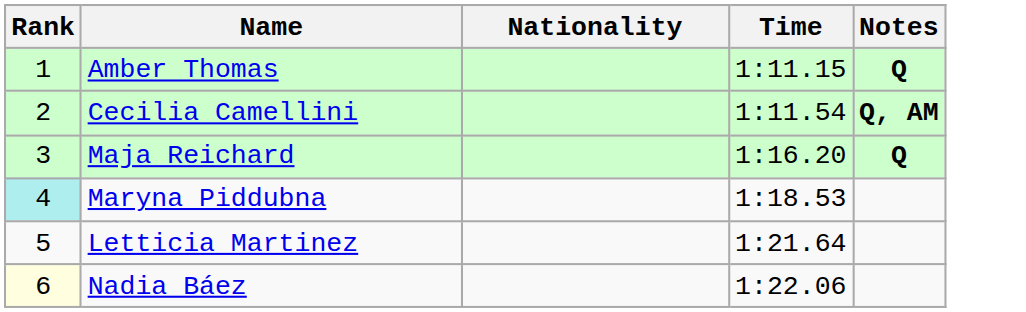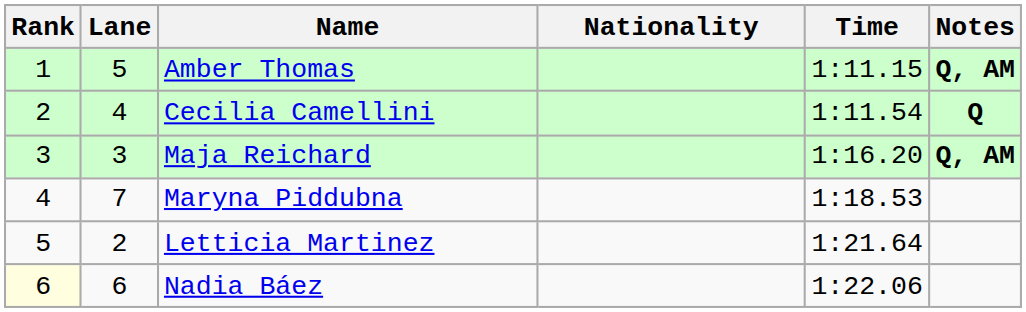+ column: Lane | 5 | 4 | 3 | 7 | 2 | 6
Amber Thomas | Notes: Q -> Q, AM
Cecilia Camellini | Notes: Q, AM -> Q
Maja Reichard | Notes: Q -> Q, AM
Maryna Piddubna | Rank: paleturquoise background -> no background
